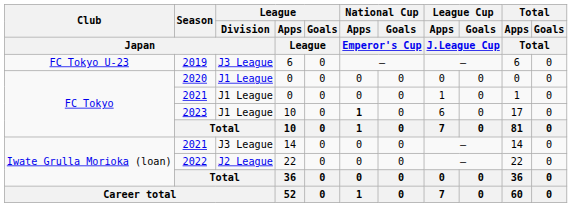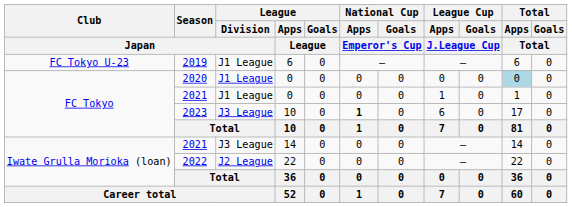2019 | League / Division / Japan: J3 League -> J1 League
2020 | Total / Apps / Total: no background -> lightblue background
2023 | League / Division / Japan: J1 League -> J3 League
